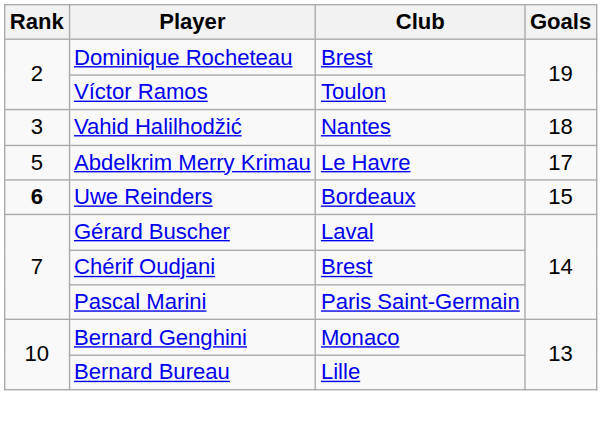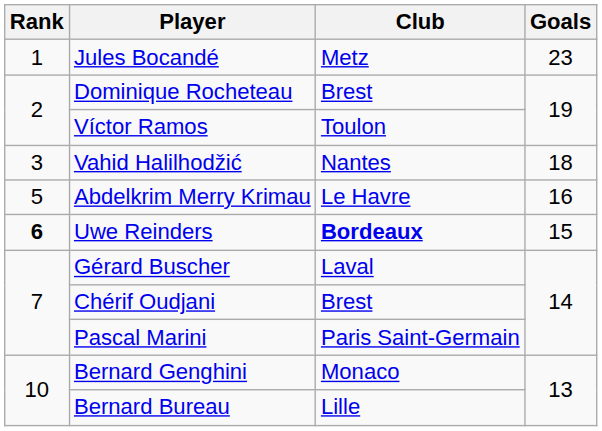+ row: 1 | Jules Bocandé | Metz | 23
Abdelkrim Merry Krimau | Goals: 17 -> 16
Uwe Reinders | Club: normal -> bold
